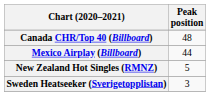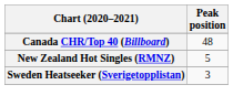- row: Mexico Airplay (Billboard) | 44
